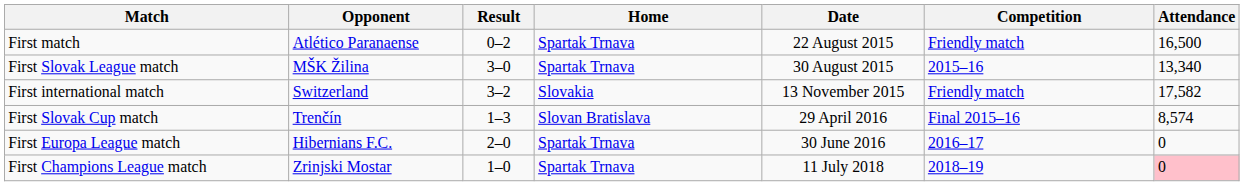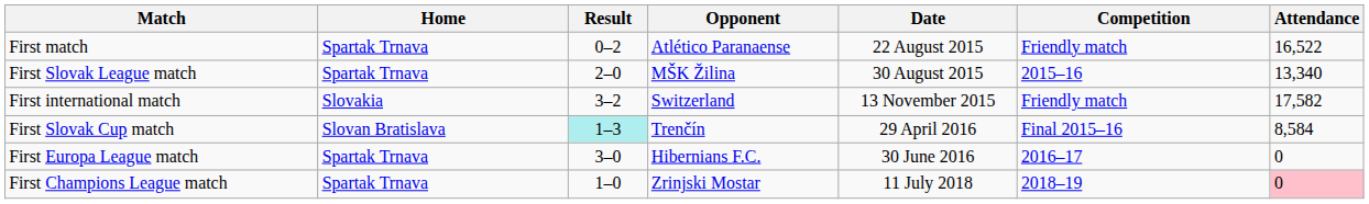columns swapped: Home <-> Opponent
First match | Attendance: 16,500 -> 16,522
First Slovak League match | Result: 3–0 -> 2–0
First Slovak Cup match | Result: no background -> paleturquoise background
First Slovak Cup match | Attendance: 8,574 -> 8,584
First Europa League match | Result: 2–0 -> 3–0
